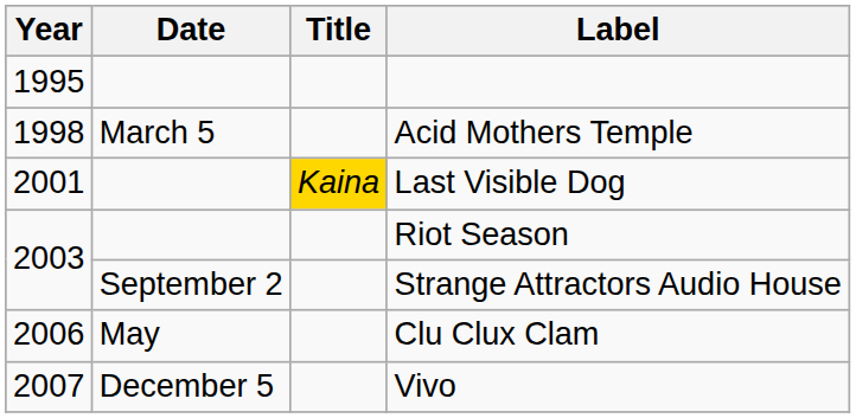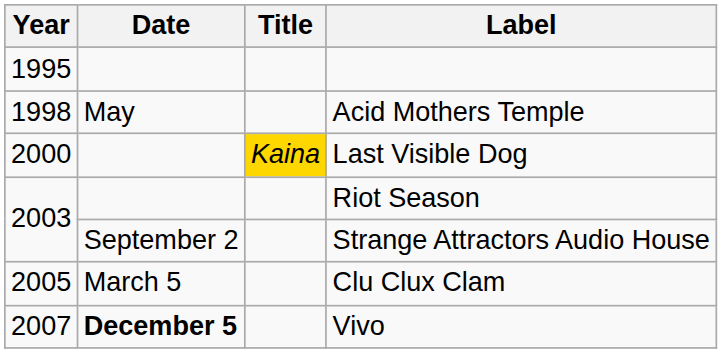Acid Mothers Temple | Date: March 5 -> May
Last Visible Dog | Year: 2001 -> 2000
Clu Clux Clam | Year: 2006 -> 2005
Clu Clux Clam | Date: May -> March 5
Vivo | Date: normal -> bold
